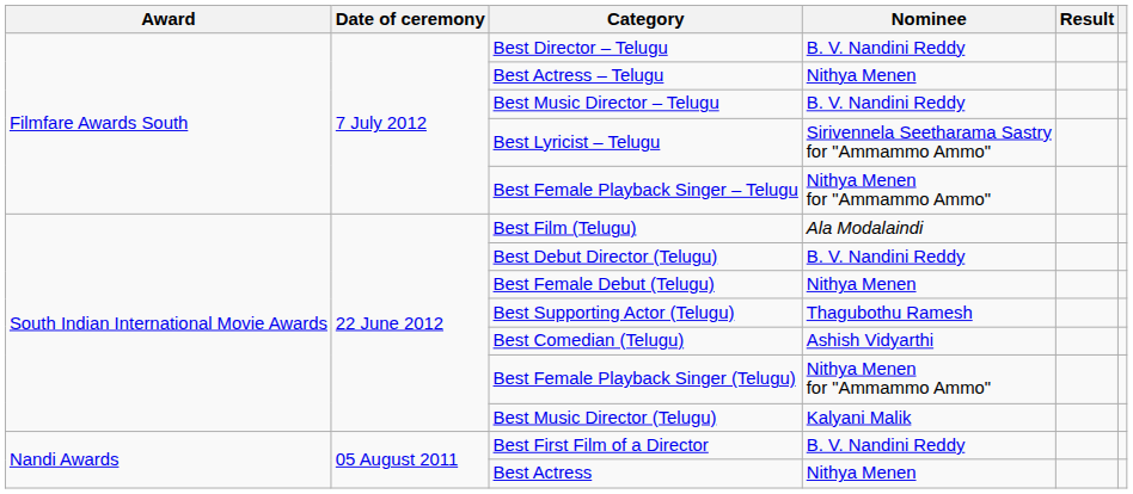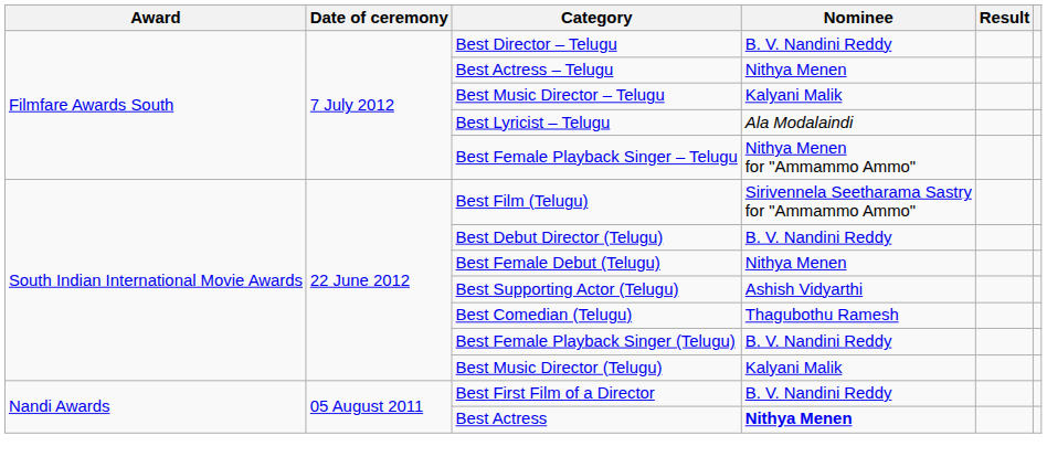Best Music Director – Telugu | Nominee: B. V. Nandini Reddy -> Kalyani Malik
Best Lyricist – Telugu | Nominee: Sirivennela Seetharama Sastry for "Ammammo Ammo" -> Ala Modalaindi
Best Film (Telugu) | Nominee: Ala Modalaindi -> Sirivennela Seetharama Sastry for "Ammammo Ammo"
Best Supporting Actor (Telugu) | Nominee: Thagubothu Ramesh -> Ashish Vidyarthi
Best Comedian (Telugu) | Nominee: Ashish Vidyarthi -> Thagubothu Ramesh
Best Female Playback Singer (Telugu) | Nominee: Nithya Menen for "Ammammo Ammo" -> B. V. Nandini Reddy
Best Actress | Nominee: normal -> bold
